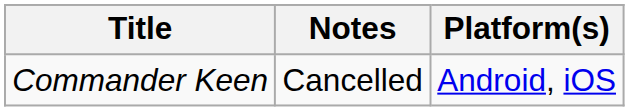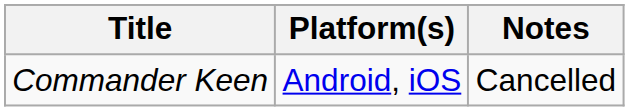columns swapped: Platform(s) <-> Notes
